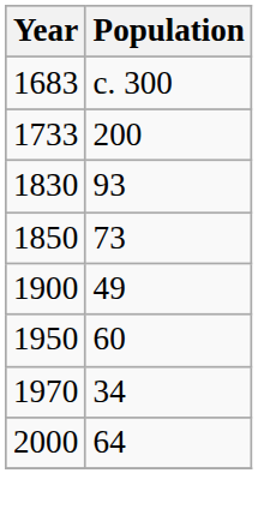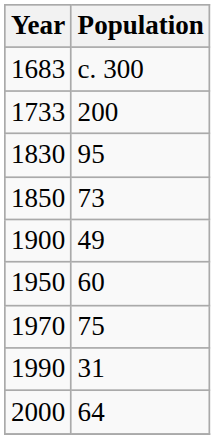1830 | Population: 93 -> 95
1970 | Population: 34 -> 75
+ row: 1990 | 31
